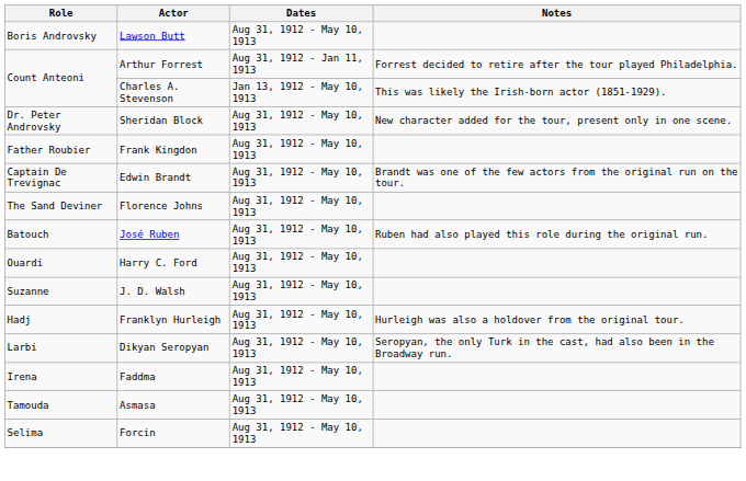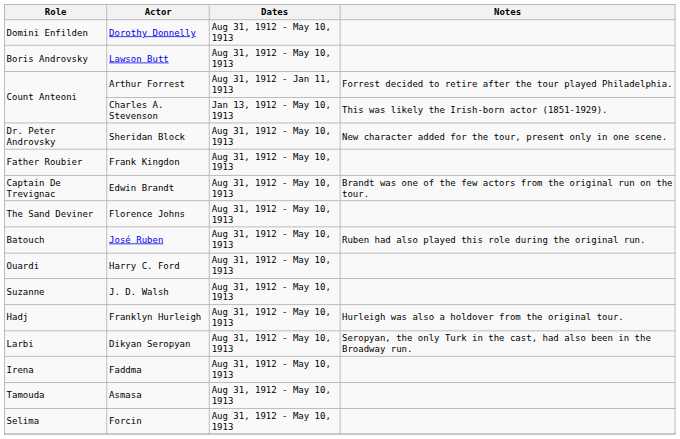+ row: Domini Enfilden | Dorothy Donnelly | Aug 31, 1912 - May 10, 1913
